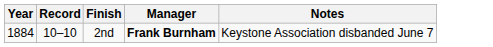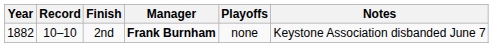+ column: Playoffs | none
2nd | Year: 1884 -> 1882
